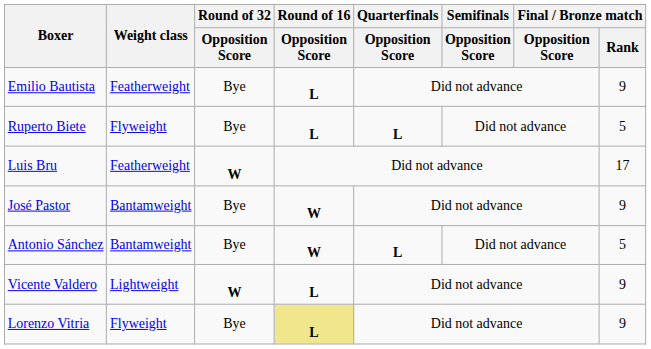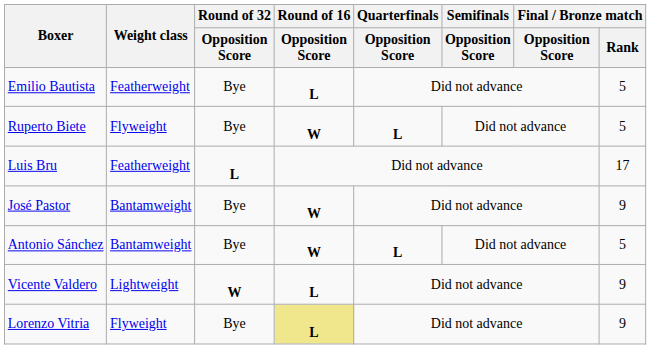Emilio Bautista | Final / Bronze match / Rank: 9 -> 5
Ruperto Biete | Round of 16 / Opposition Score: L -> W
Luis Bru | Round of 32 / Opposition Score: W -> L
